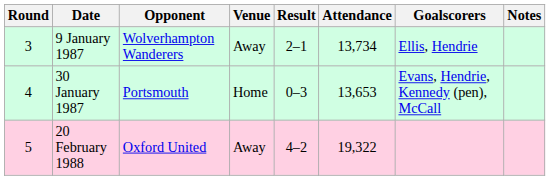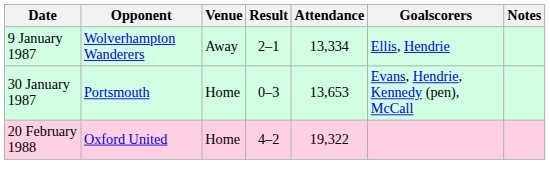- column: Round | 3 | 4 | 5
9 January 1987 | Attendance: 13,734 -> 13,334
20 February 1988 | Venue: Away -> Home
